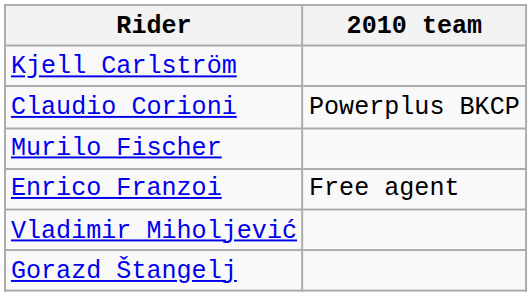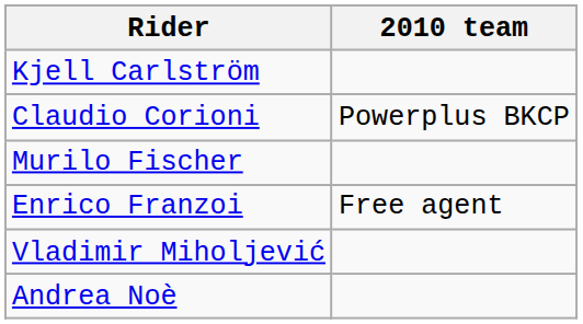+ row: Andrea Noè
- row: Gorazd Štangelj
